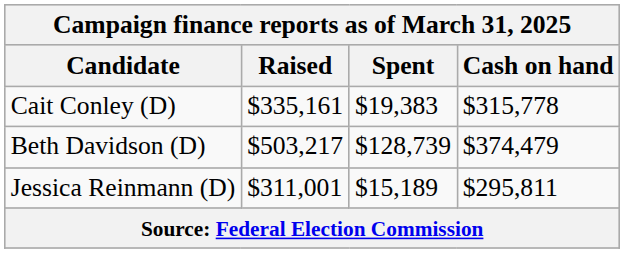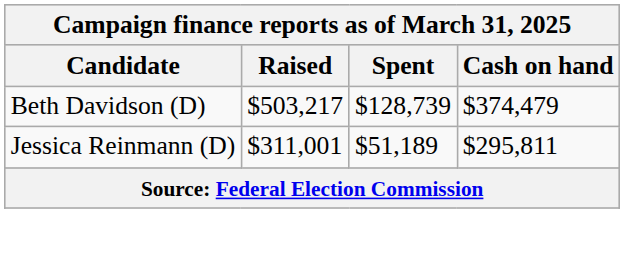- row: Cait Conley (D) | $335,161 | $19,383 | $315,778
Jessica Reinmann (D) | Spent: $15,189 -> $51,189
